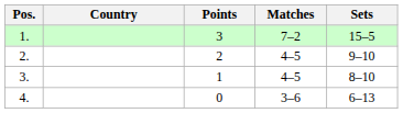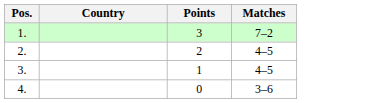- column: Sets | 15–5 | 9–10 | 8–10 | 6–13
